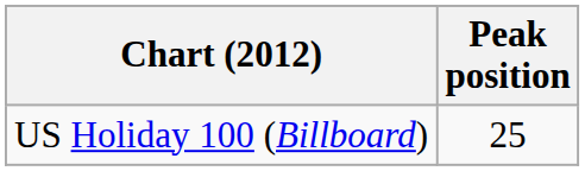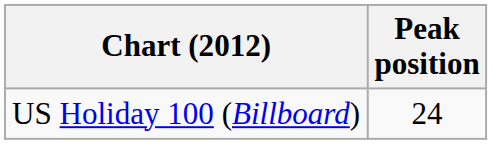US Holiday 100 (Billboard) | Peak position: 25 -> 24
